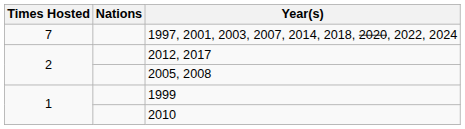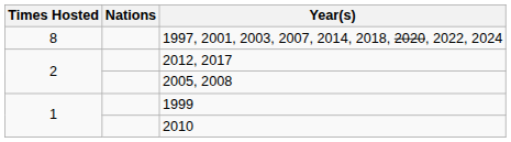1997, 2001, 2003, 2007, 2014, 2018, 2020, 2022, 2024 | Times Hosted: 7 -> 8
